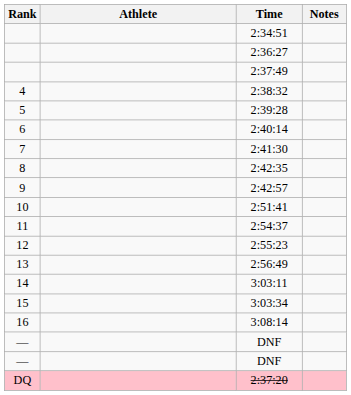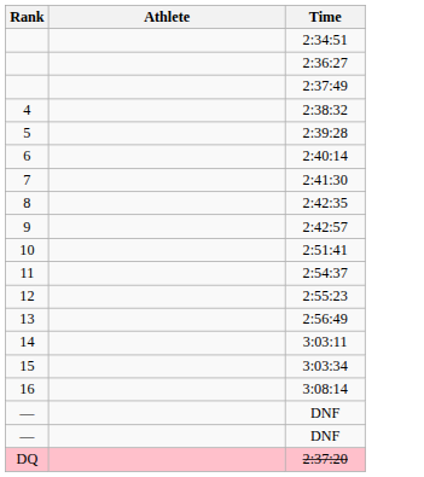- column: Notes
